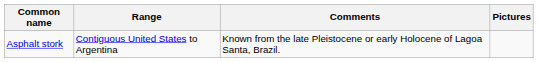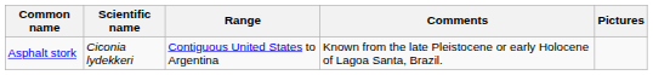+ column: Scientific name | Ciconia lydekkeri
